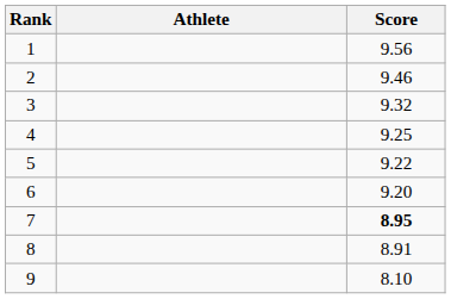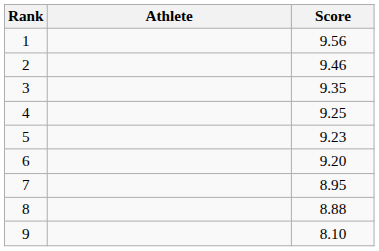3 | Score: 9.32 -> 9.35
5 | Score: 9.22 -> 9.23
7 | Score: bold -> normal
8 | Score: 8.91 -> 8.88
